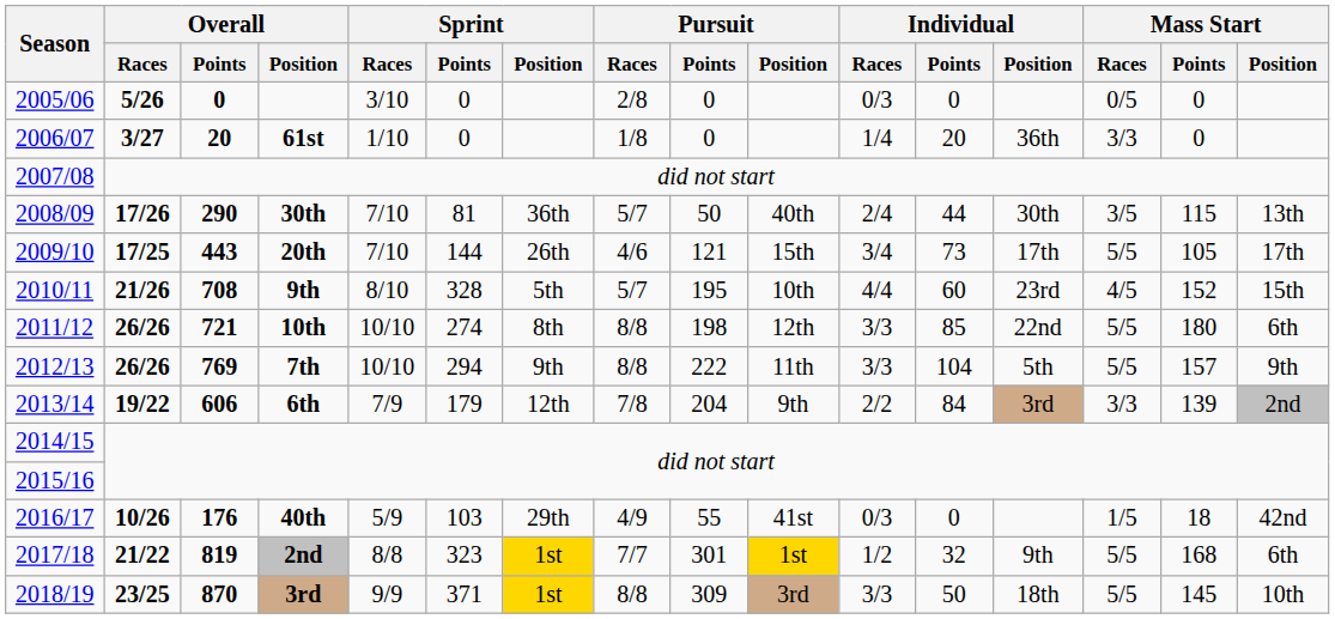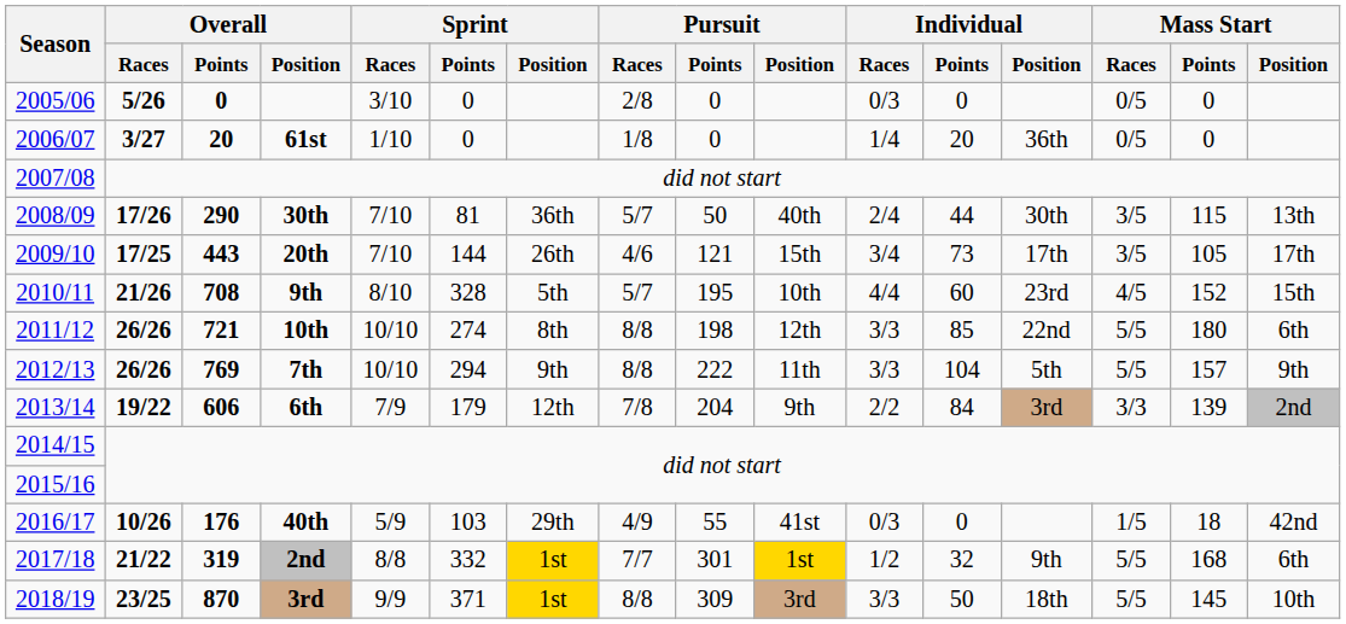2006/07 | Mass Start / Races: 3/3 -> 0/5
2009/10 | Mass Start / Races: 5/5 -> 3/5
2017/18 | Overall / Points: 819 -> 319
2017/18 | Sprint / Points: 323 -> 332
